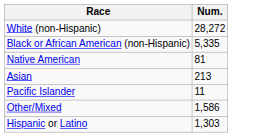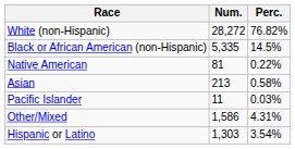+ column: Perc. | 76.82% | 14.5% | 0.22% | 0.58% | 0.03% | 4.31% | 3.54%
